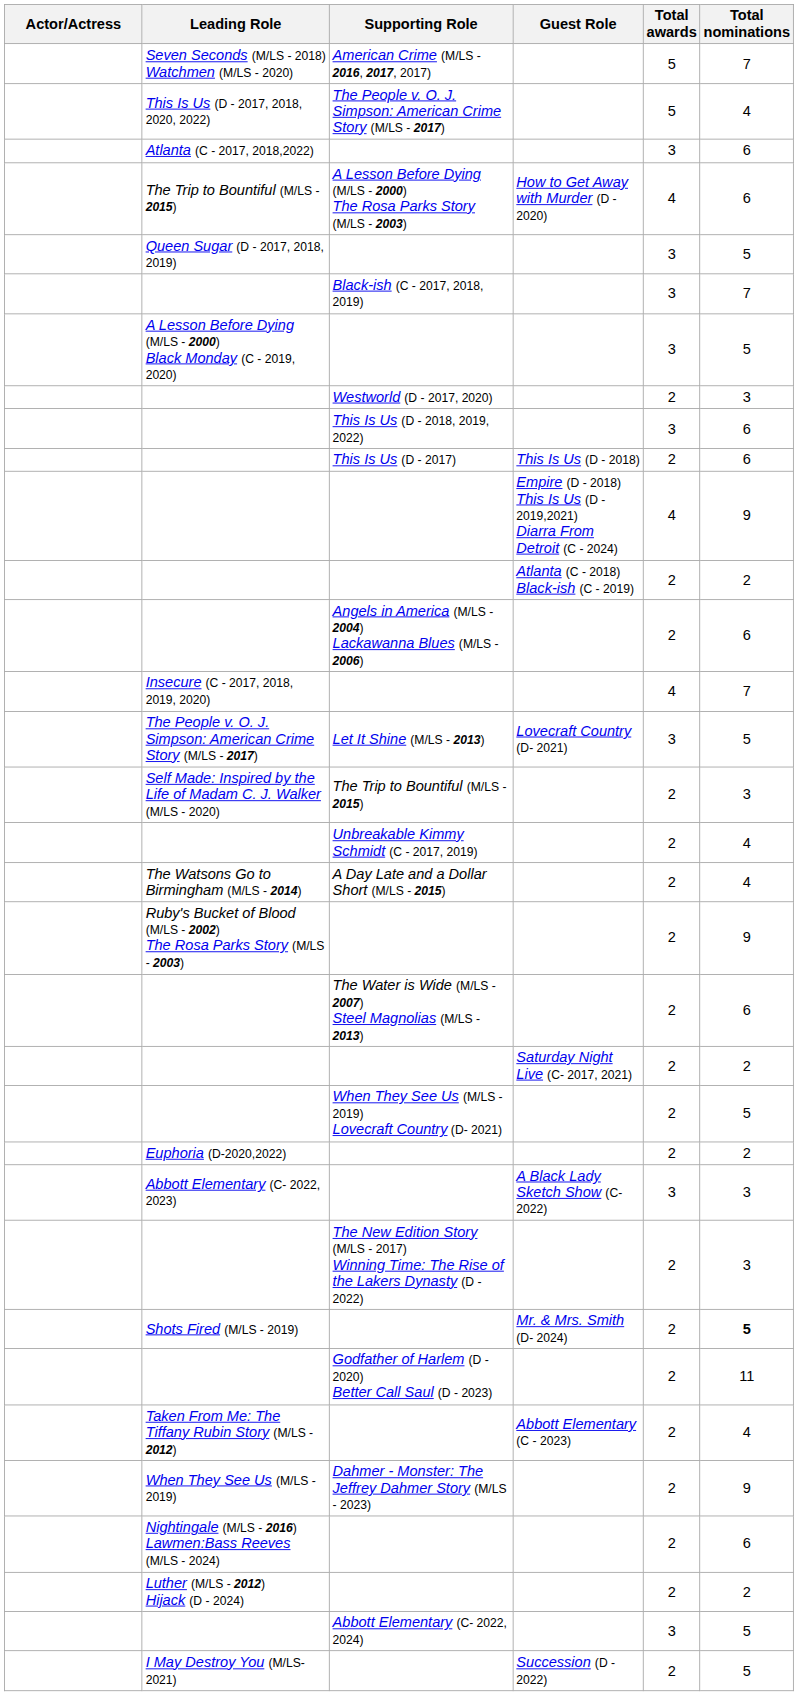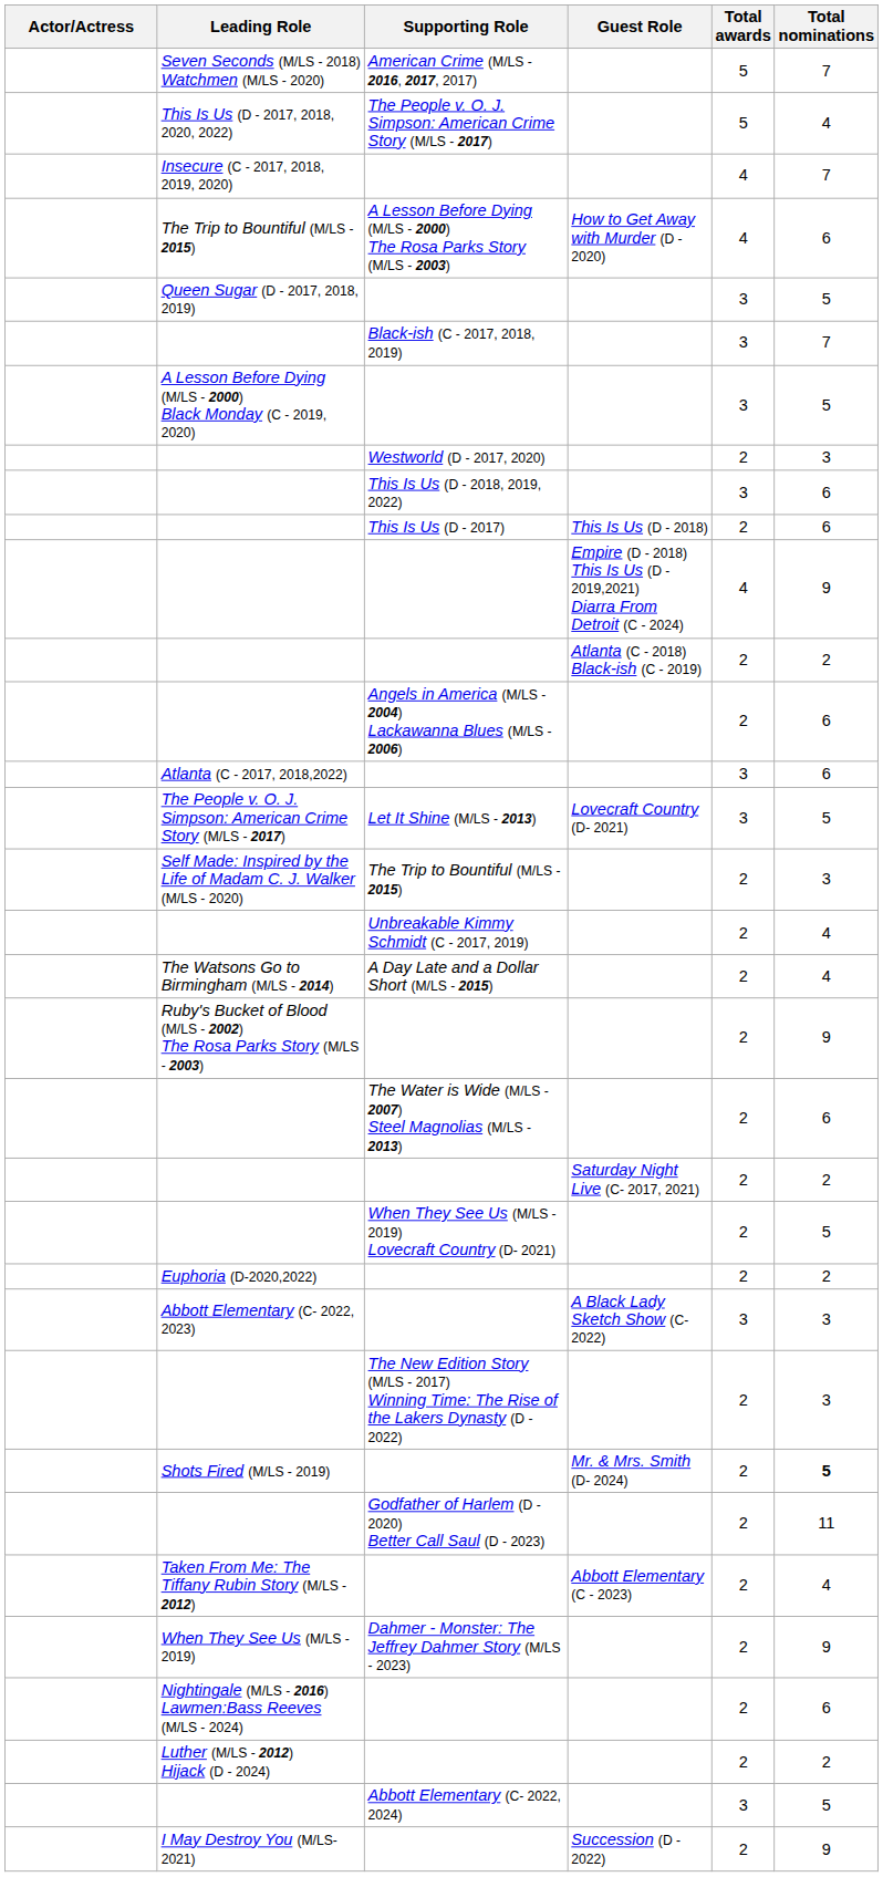rows swapped: Insecure (C - 2017, 2018, 2019, 2020) <-> Atlanta (C - 2017, 2018,2022)
I May Destroy You (M/LS- 2021) | Total nominations: 5 -> 9
